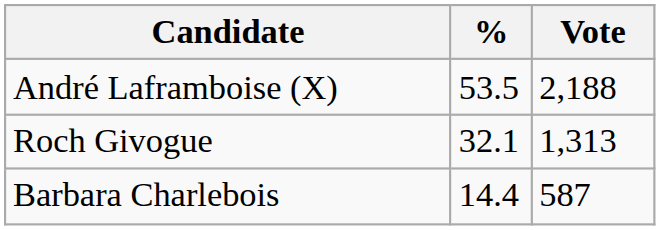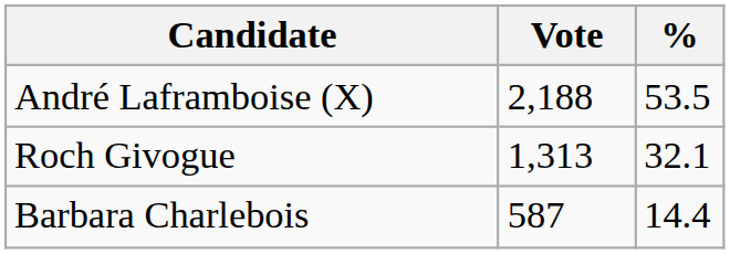columns swapped: Vote <-> %
